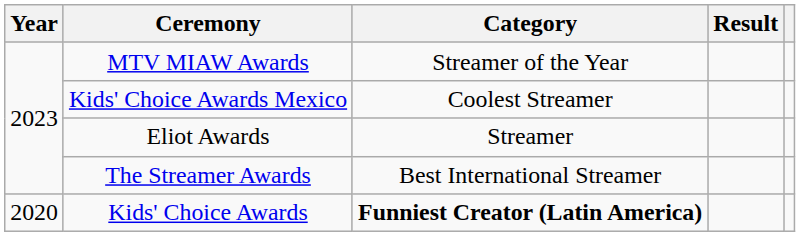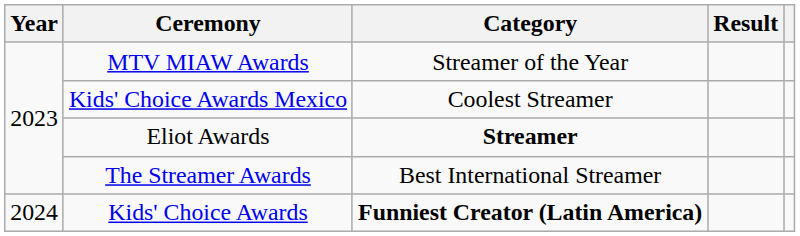Eliot Awards | Category: normal -> bold
Kids' Choice Awards | Year: 2020 -> 2024
